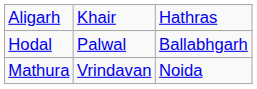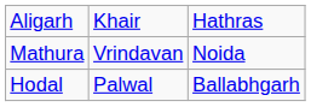rows swapped: Mathura <-> Hodal
